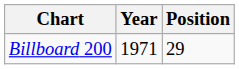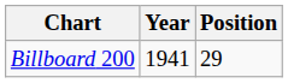Billboard 200 | Year: 1971 -> 1941
